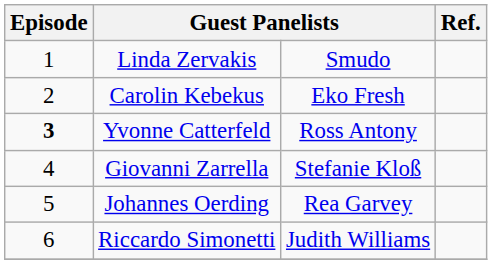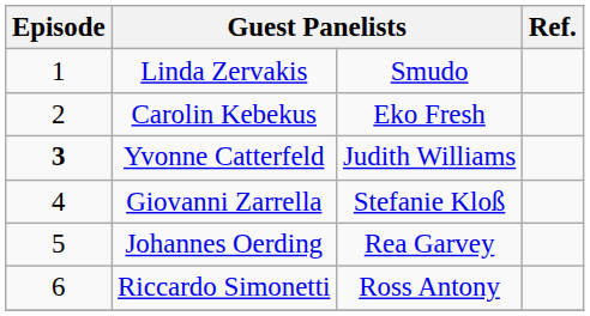Yvonne Catterfeld | column 3: Ross Antony -> Judith Williams
Riccardo Simonetti | column 3: Judith Williams -> Ross Antony
